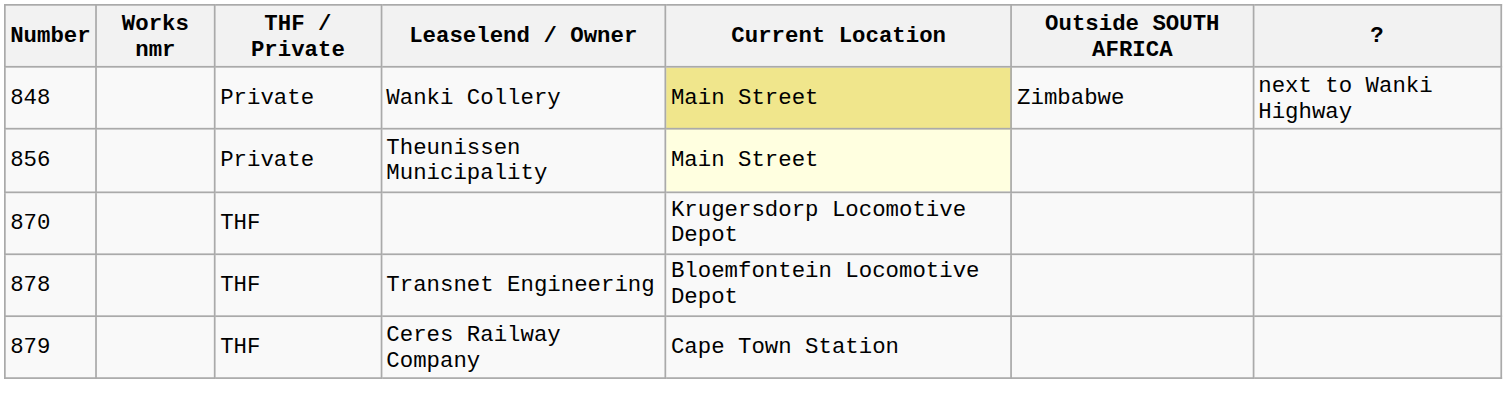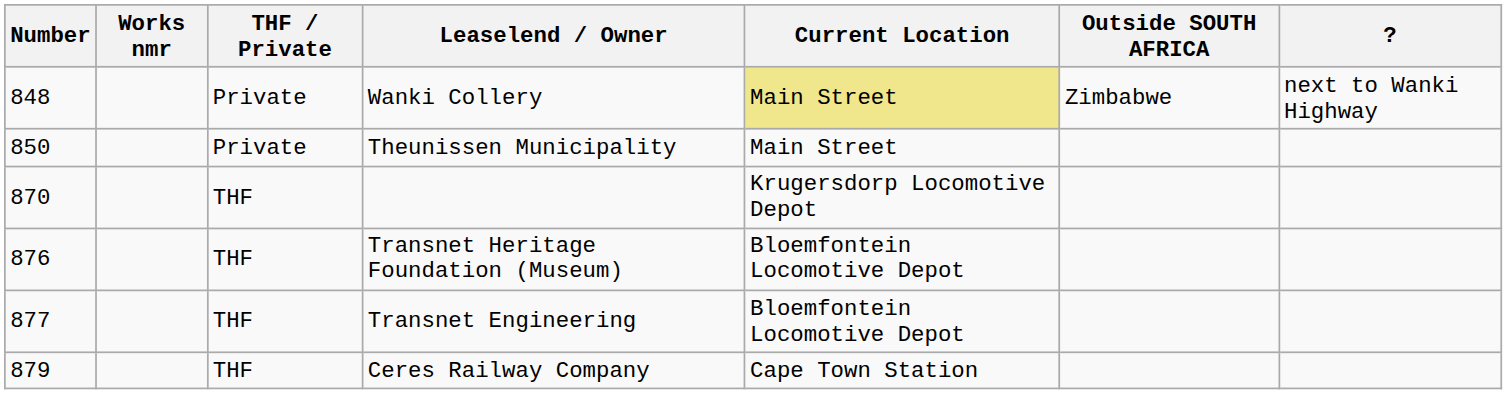Theunissen Municipality | Number: 856 -> 850
Theunissen Municipality | Current Location: lightyellow background -> no background
+ row: 876 | THF | Transnet Heritage Foundation (Museum) | Bloemfontein Locomotive Depot
Transnet Engineering | Number: 878 -> 877
